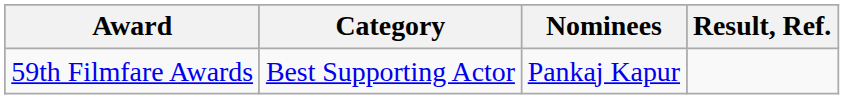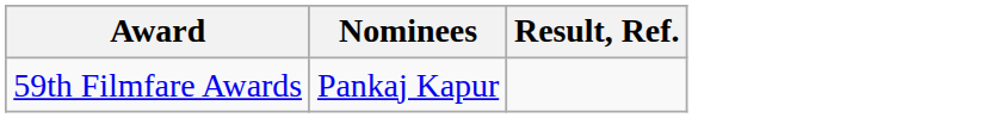- column: Category | Best Supporting Actor
